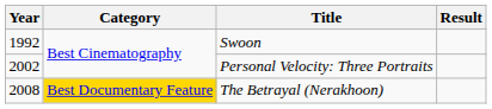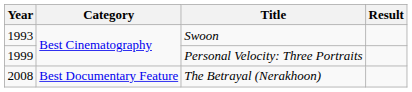Swoon | Year: 1992 -> 1993
Personal Velocity: Three Portraits | Year: 2002 -> 1999
The Betrayal (Nerakhoon) | Category: gold background -> no background
